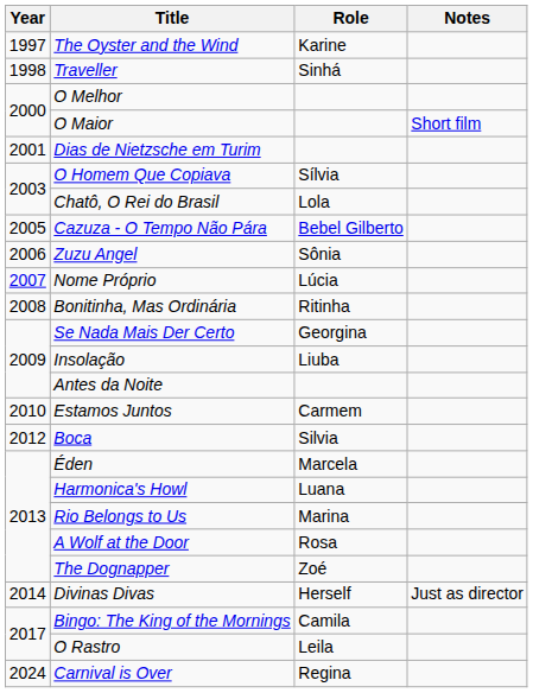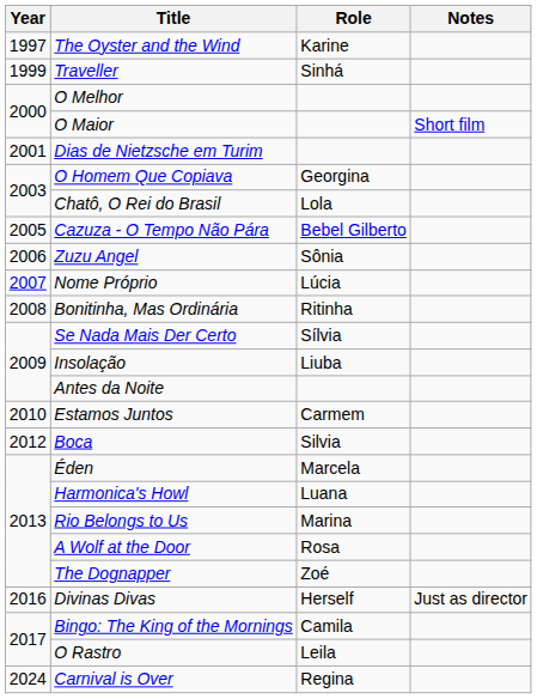Traveller | Year: 1998 -> 1999
O Homem Que Copiava | Role: Sílvia -> Georgina
Se Nada Mais Der Certo | Role: Georgina -> Sílvia
Divinas Divas | Year: 2014 -> 2016
